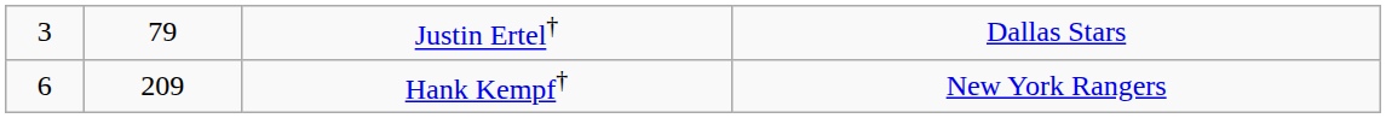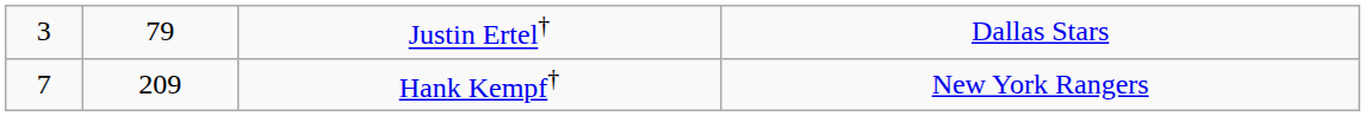Hank Kempf† | column 1: 6 -> 7
